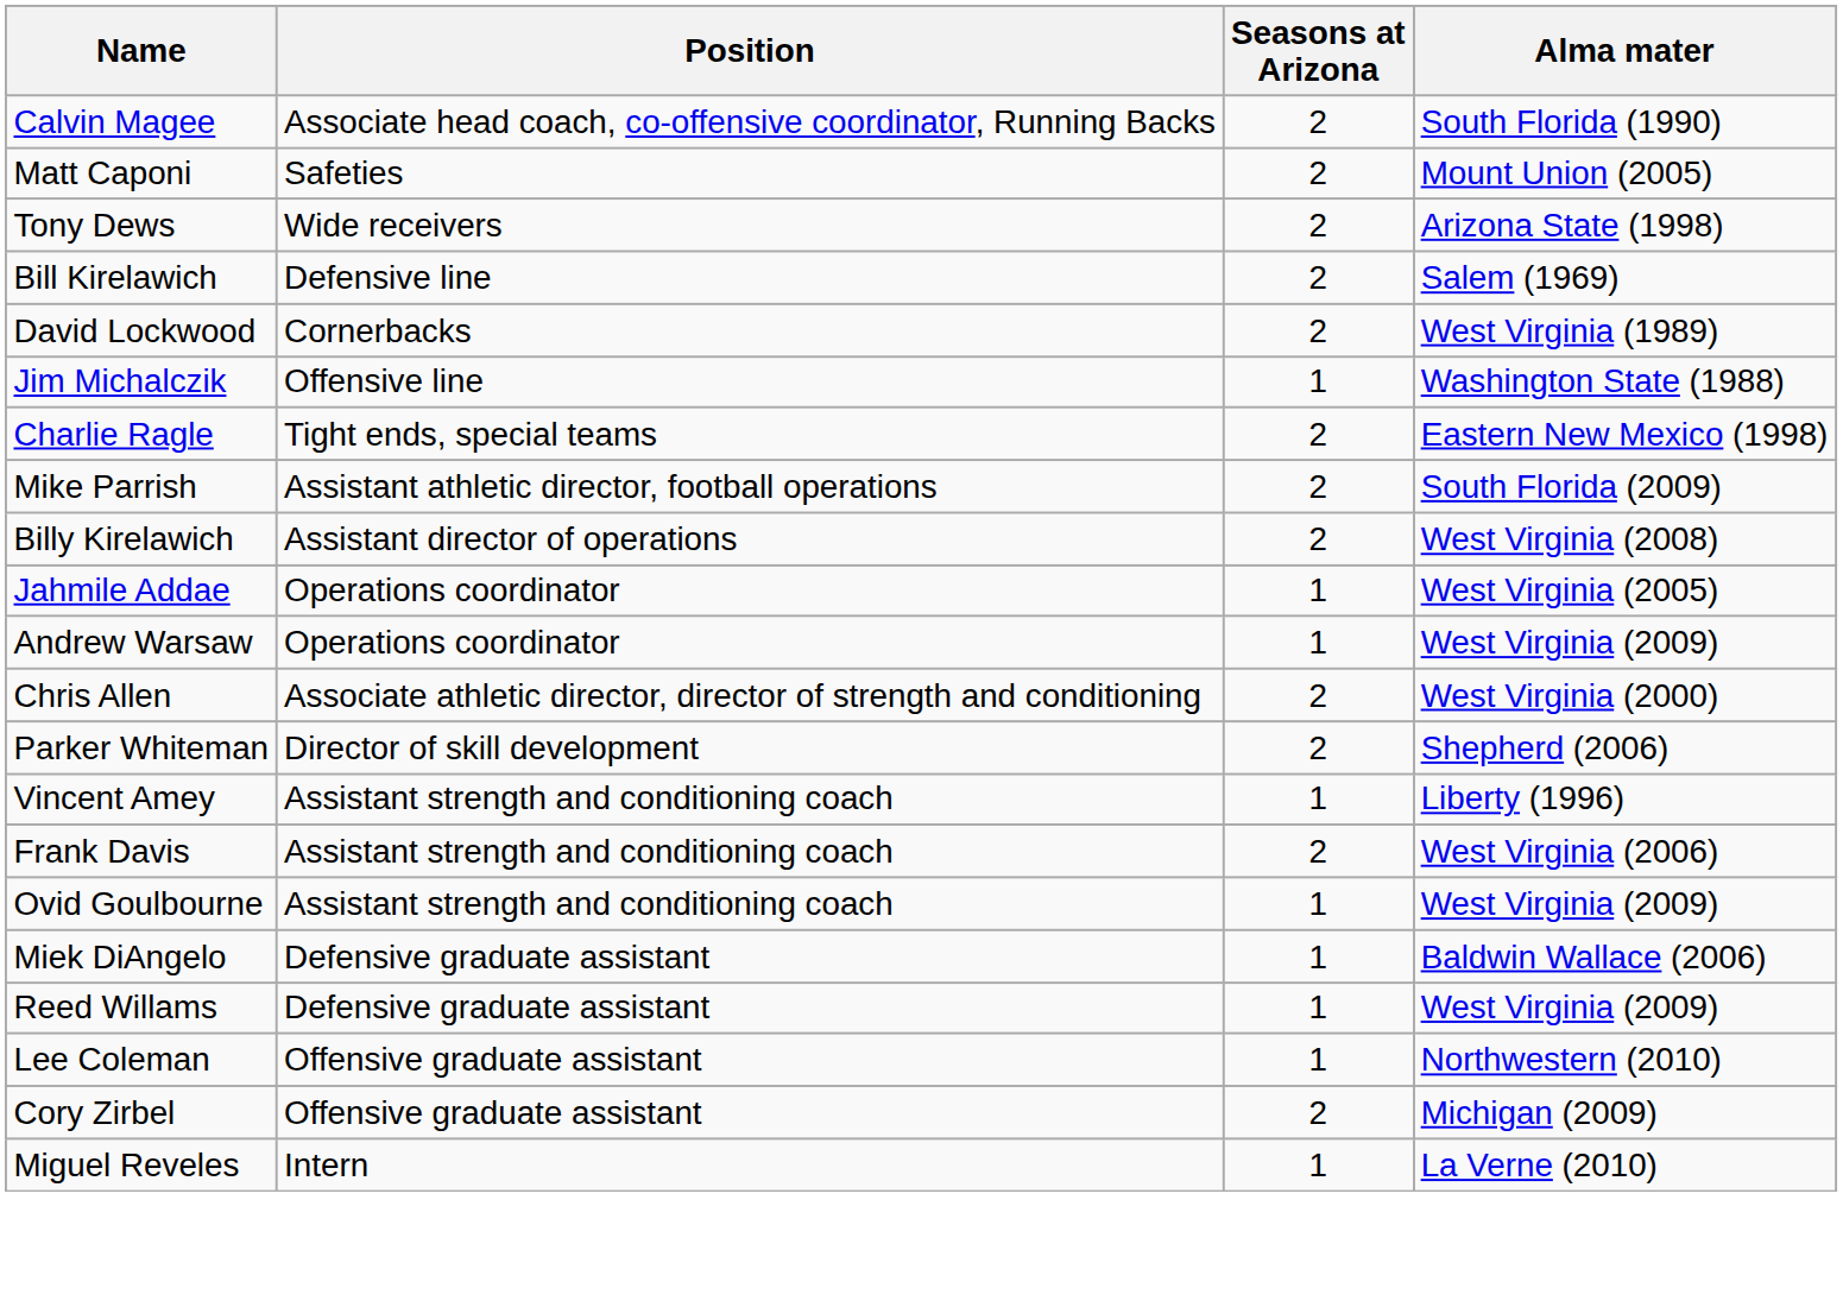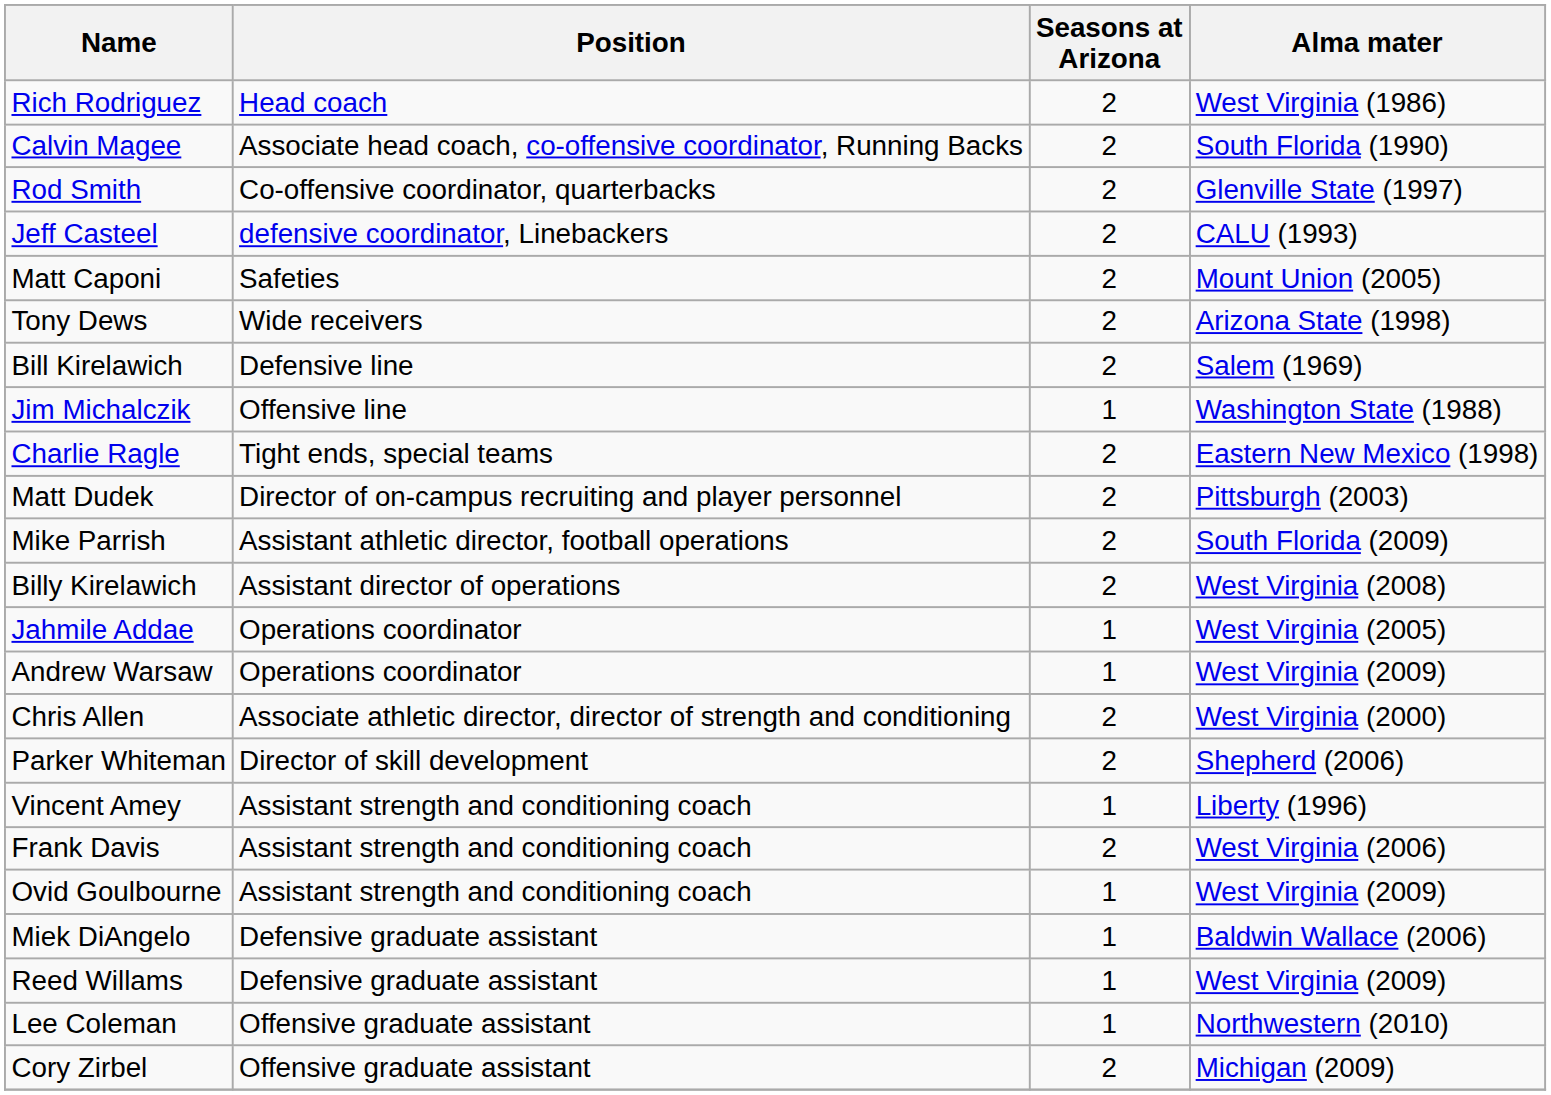+ row: Rich Rodriguez | Head coach | 2 | West Virginia (1986)
+ row: Rod Smith | Co-offensive coordinator, quarterbacks | 2 | Glenville State (1997)
+ row: Jeff Casteel | defensive coordinator, Linebackers | 2 | CALU (1993)
- row: David Lockwood | Cornerbacks | 2 | West Virginia (1989)
+ row: Matt Dudek | Director of on-campus recruiting and player personnel | 2 | Pittsburgh (2003)
- row: Miguel Reveles | Intern | 1 | La Verne (2010)
